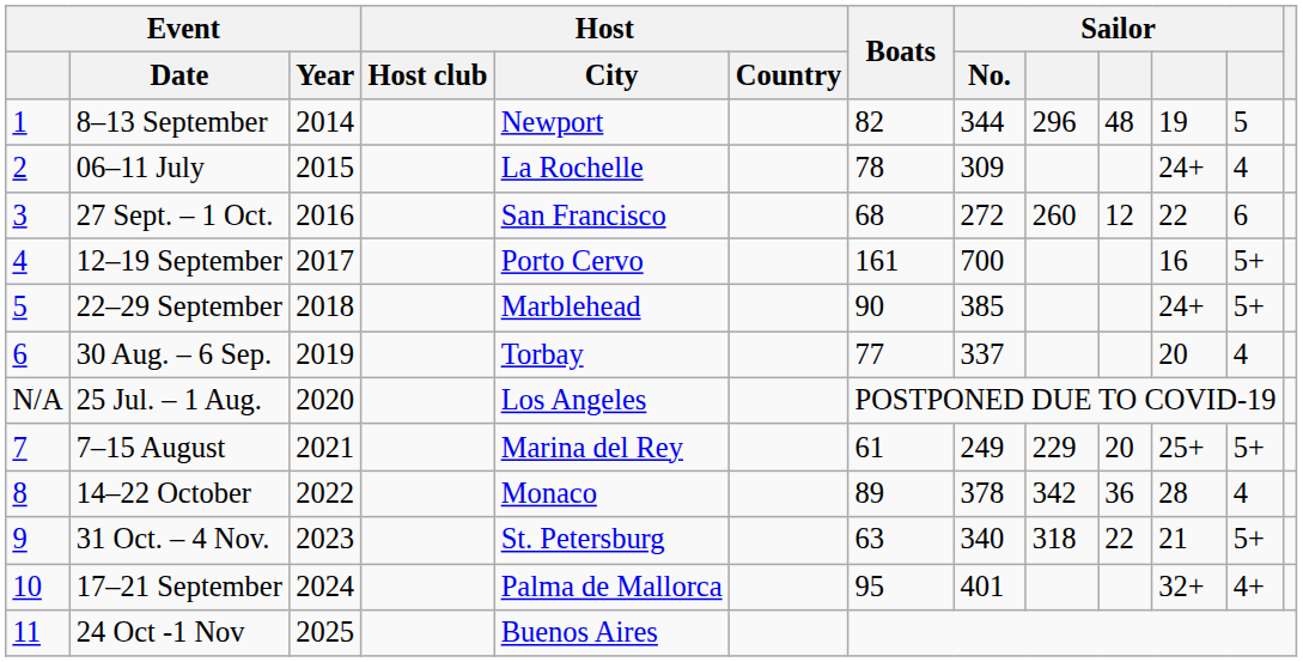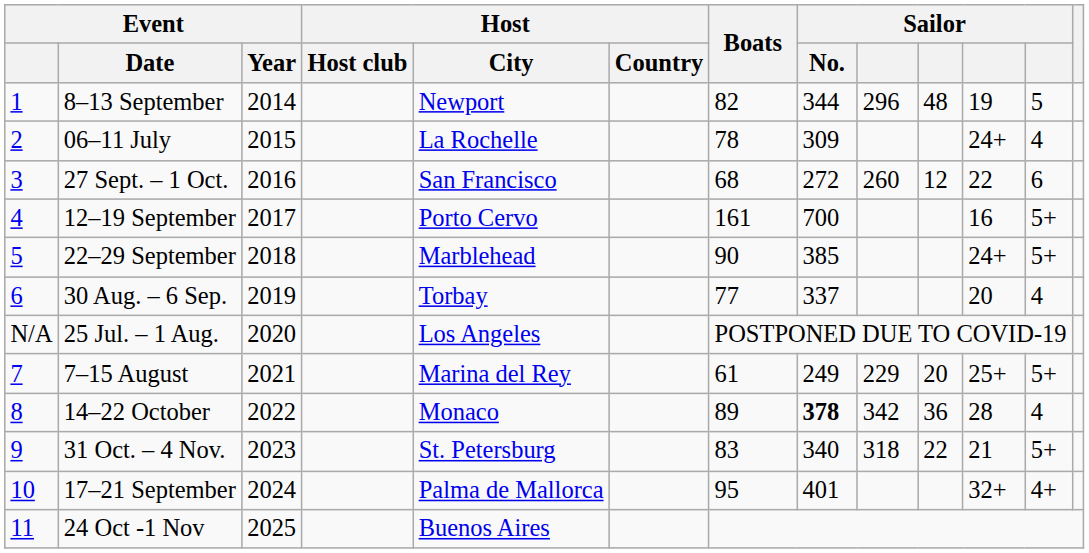14–22 October | Sailor / No.: normal -> bold
31 Oct. – 4 Nov. | Boats: 63 -> 83
